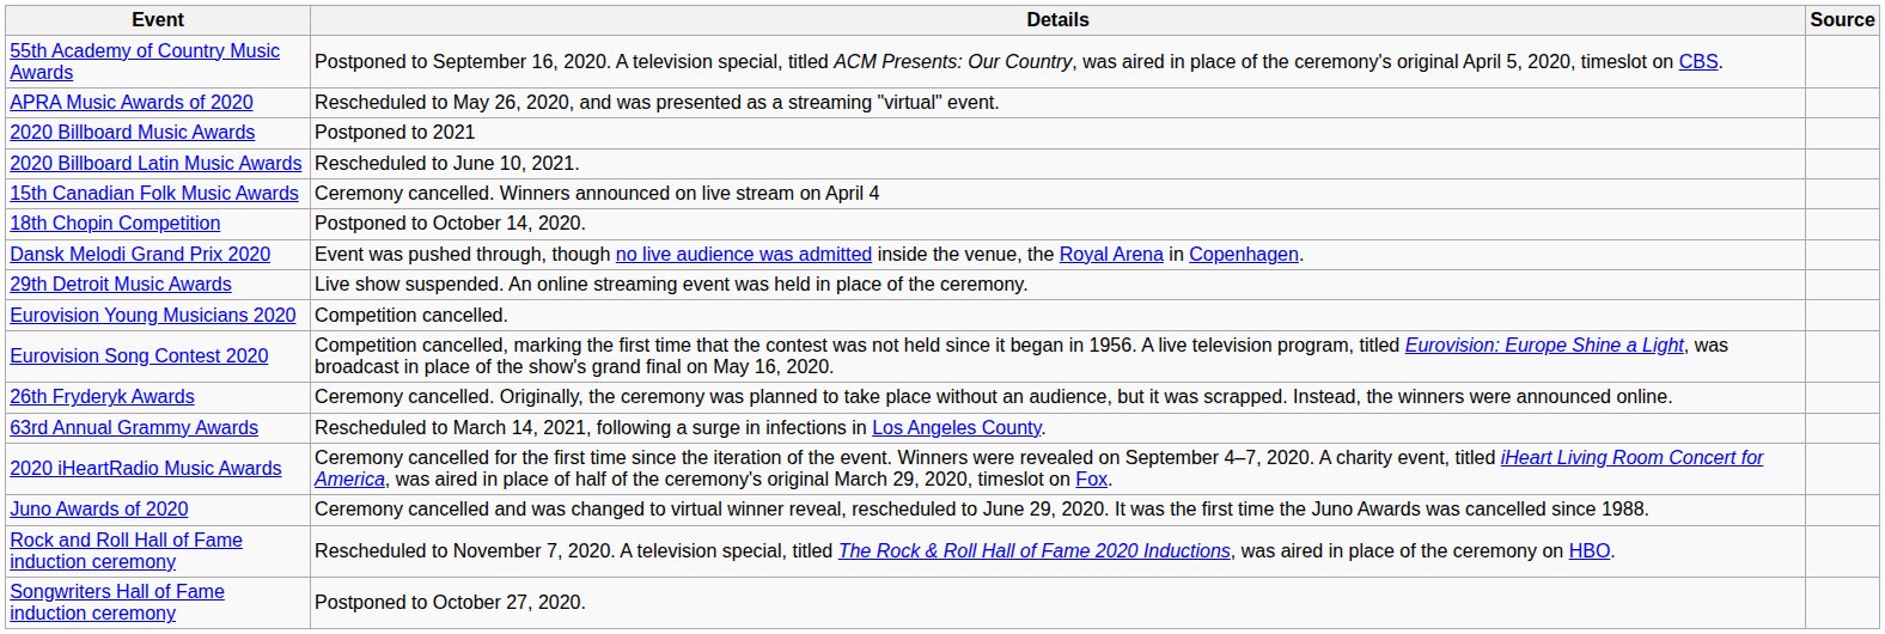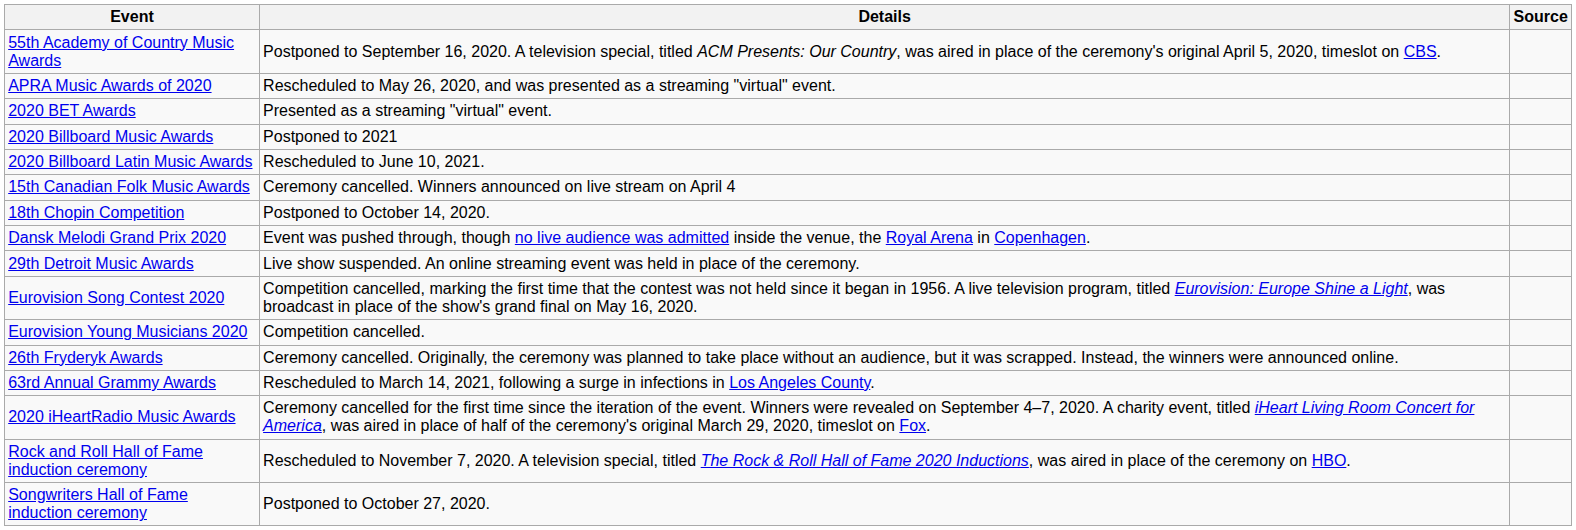+ row: 2020 BET Awards | Presented as a streaming "virtual" event.
rows swapped: Eurovision Song Contest 2020 <-> Eurovision Young Musicians 2020
- row: Juno Awards of 2020 | Ceremony cancelled and was changed to virtual winner reveal, rescheduled to June 29, 2020. It was the first time the Juno Awards was cancelled since 1988.
